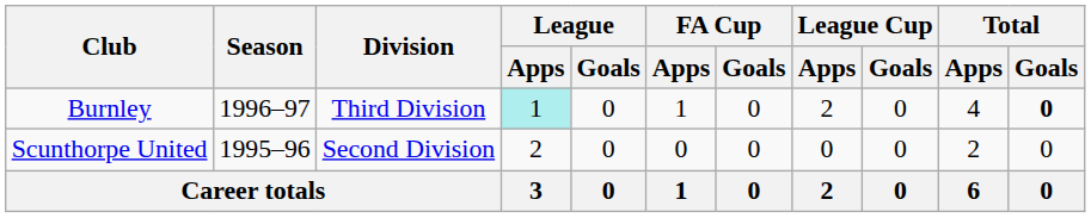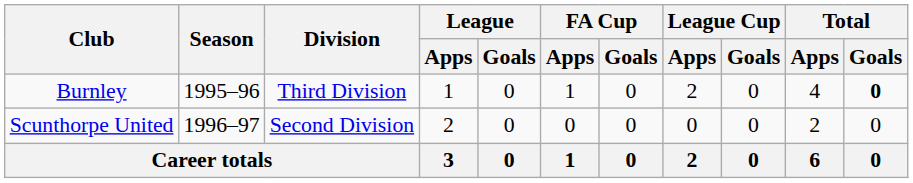Burnley | Season: 1996–97 -> 1995–96
Burnley | League / Apps: paleturquoise background -> no background
Scunthorpe United | Season: 1995–96 -> 1996–97
